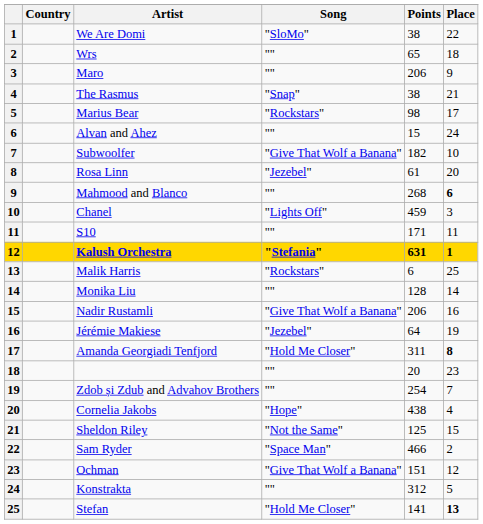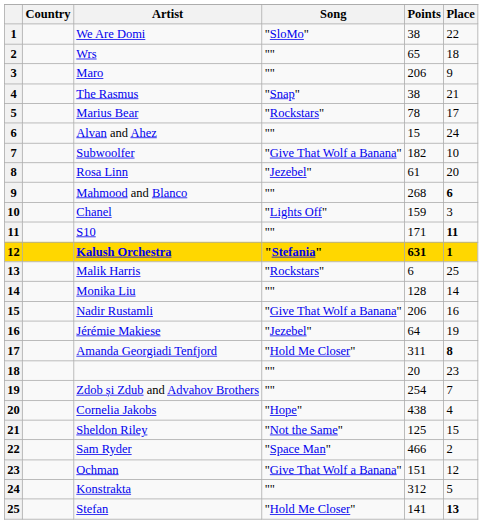Marius Bear | Points: 98 -> 78
Chanel | Points: 459 -> 159
S10 | Place: normal -> bold
